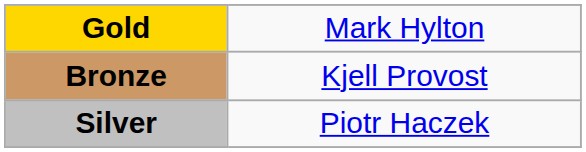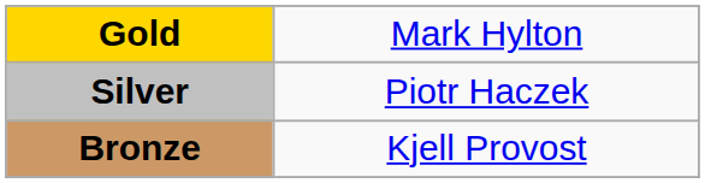rows swapped: Silver <-> Bronze
